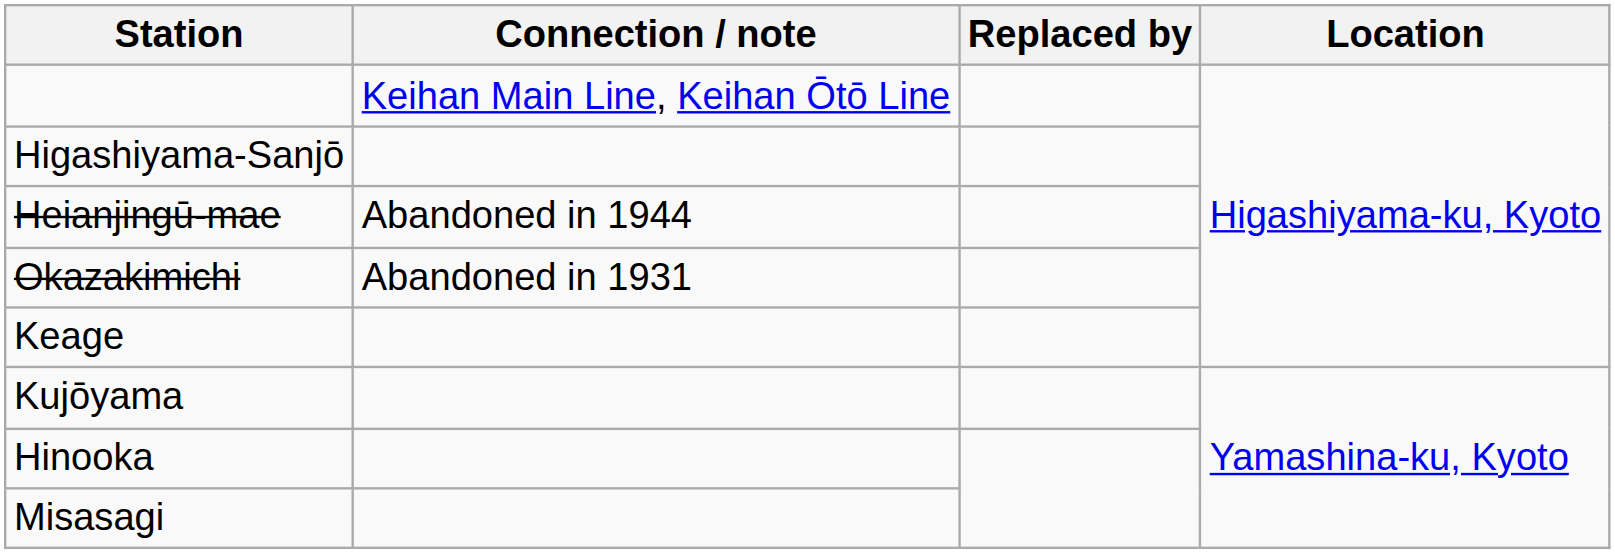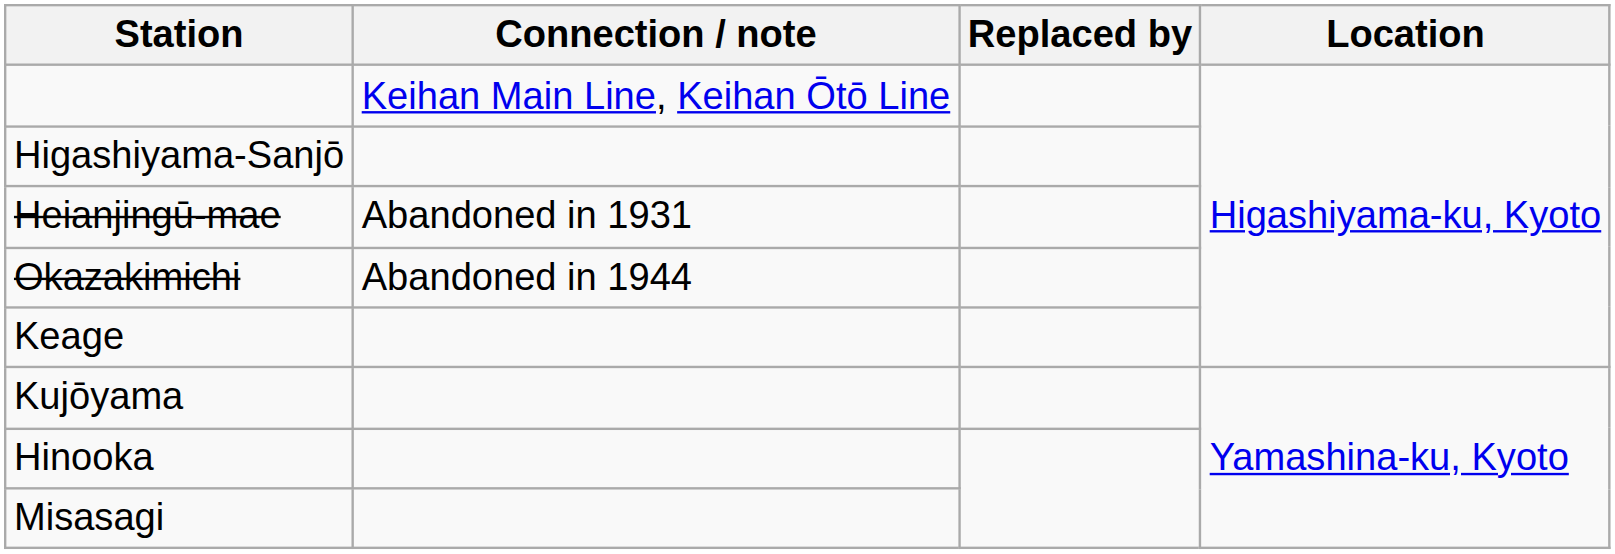Heianjingū-mae | Connection / note: Abandoned in 1944 -> Abandoned in 1931
Okazakimichi | Connection / note: Abandoned in 1931 -> Abandoned in 1944
